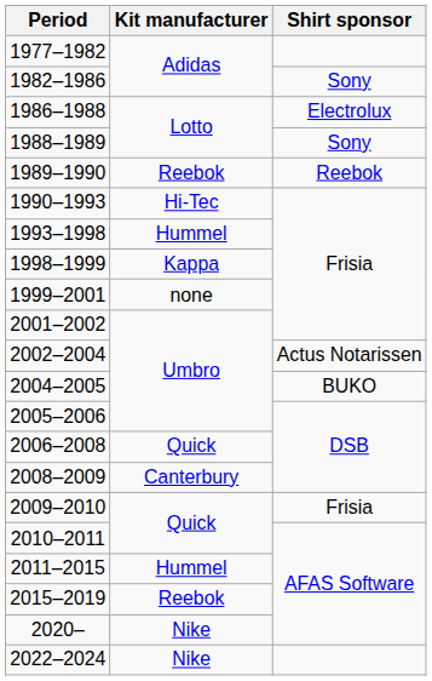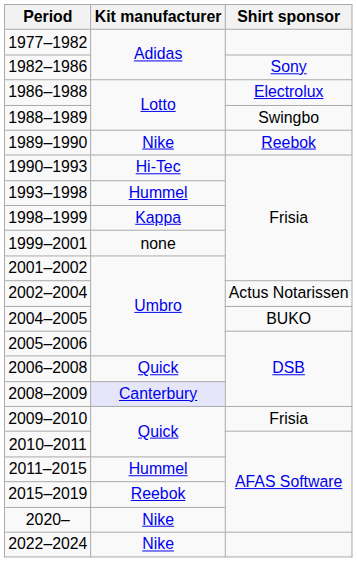1988–1989 | Shirt sponsor: Sony -> Swingbo
1989–1990 | Kit manufacturer: Reebok -> Nike
2008–2009 | Kit manufacturer: no background -> lavender background
